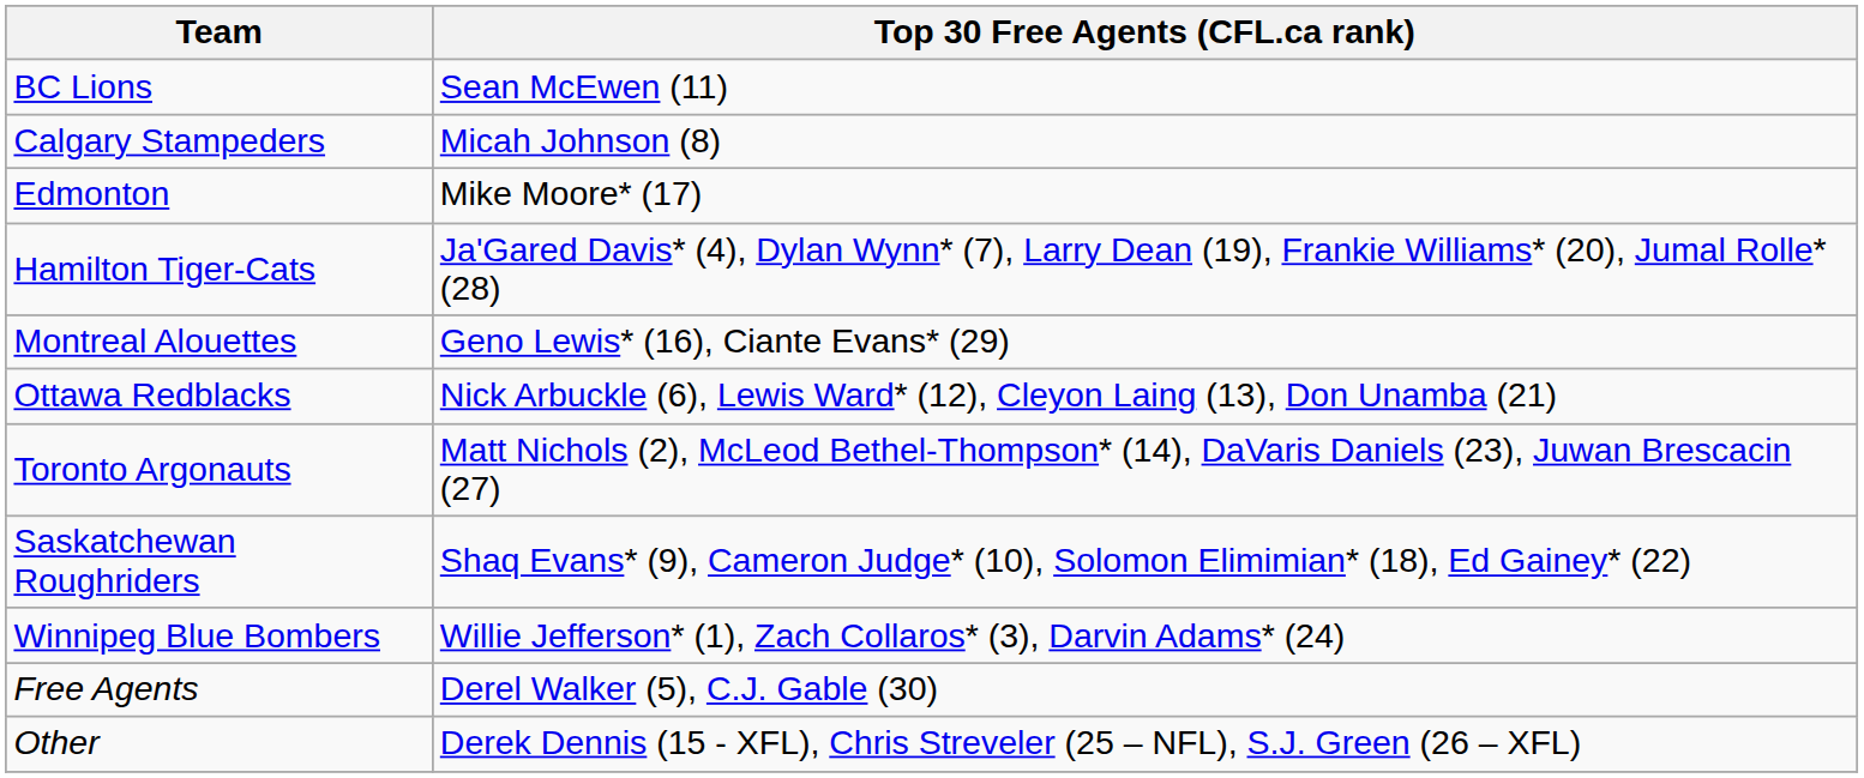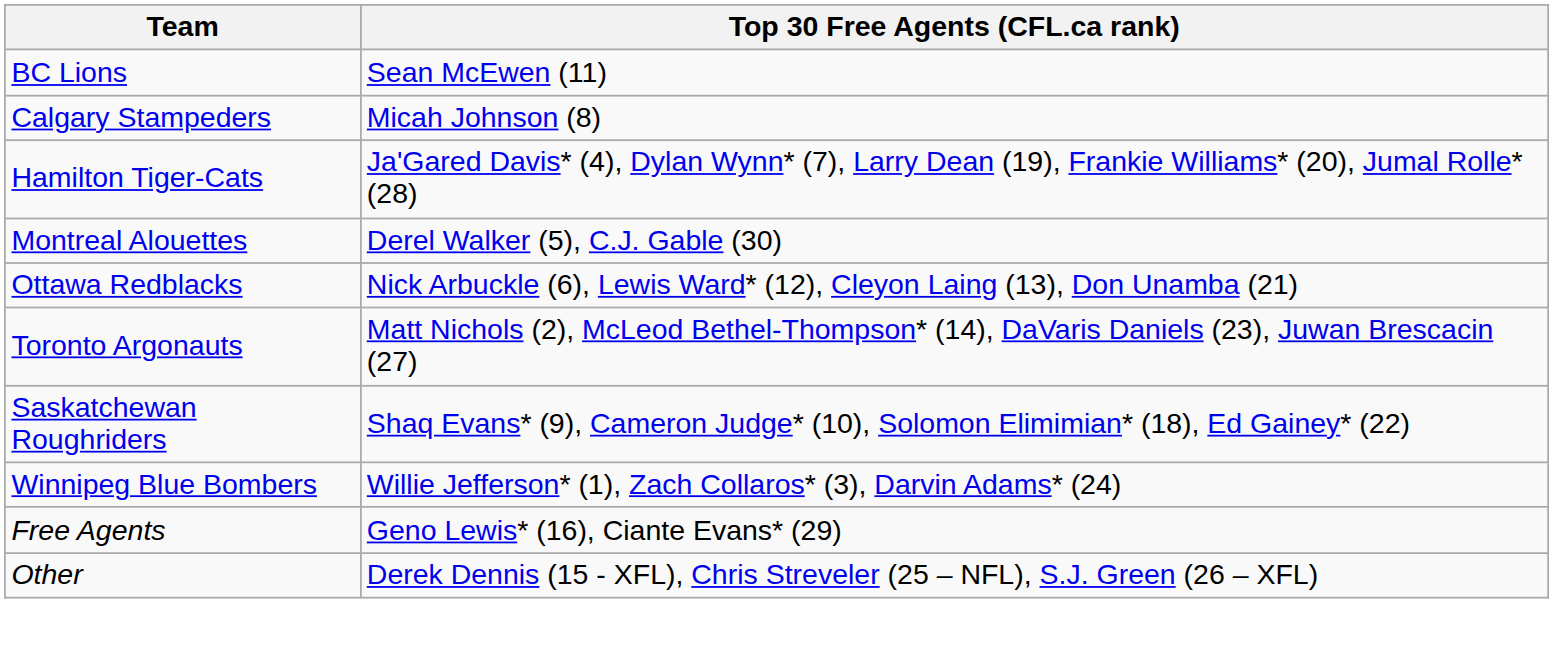- row: Edmonton | Mike Moore* (17)
Montreal Alouettes | Top 30 Free Agents (CFL.ca rank): Geno Lewis* (16), Ciante Evans* (29) -> Derel Walker (5), C.J. Gable (30)
Free Agents | Top 30 Free Agents (CFL.ca rank): Derel Walker (5), C.J. Gable (30) -> Geno Lewis* (16), Ciante Evans* (29)
